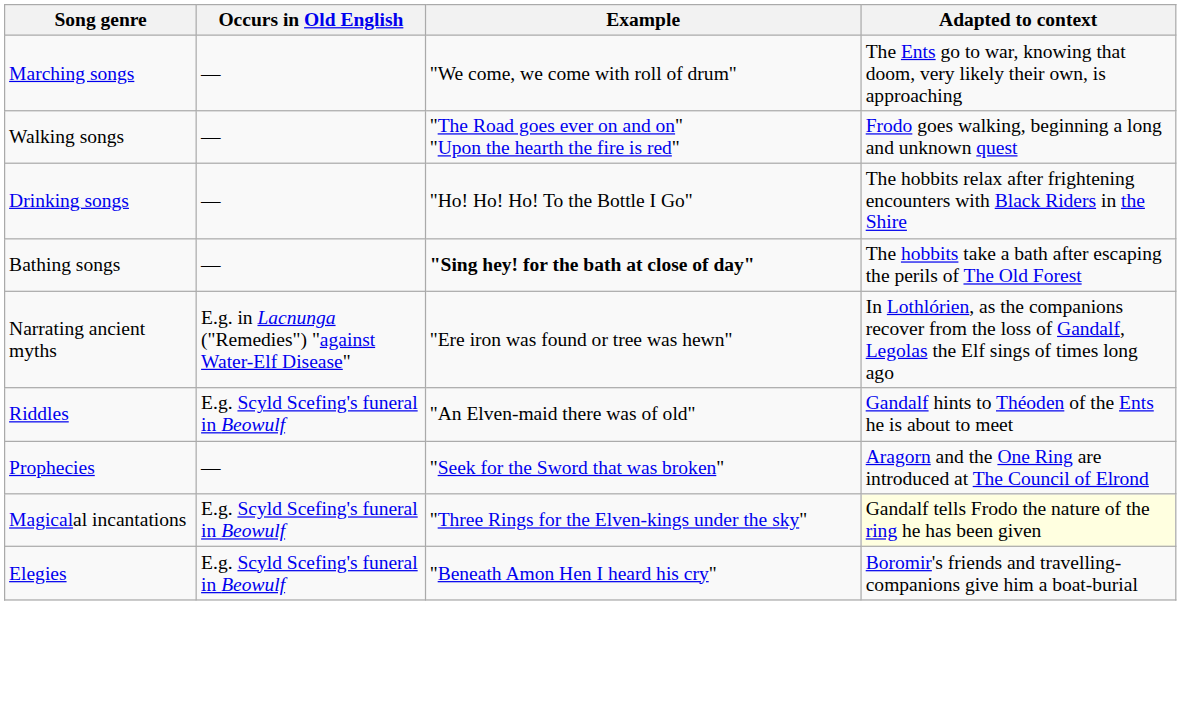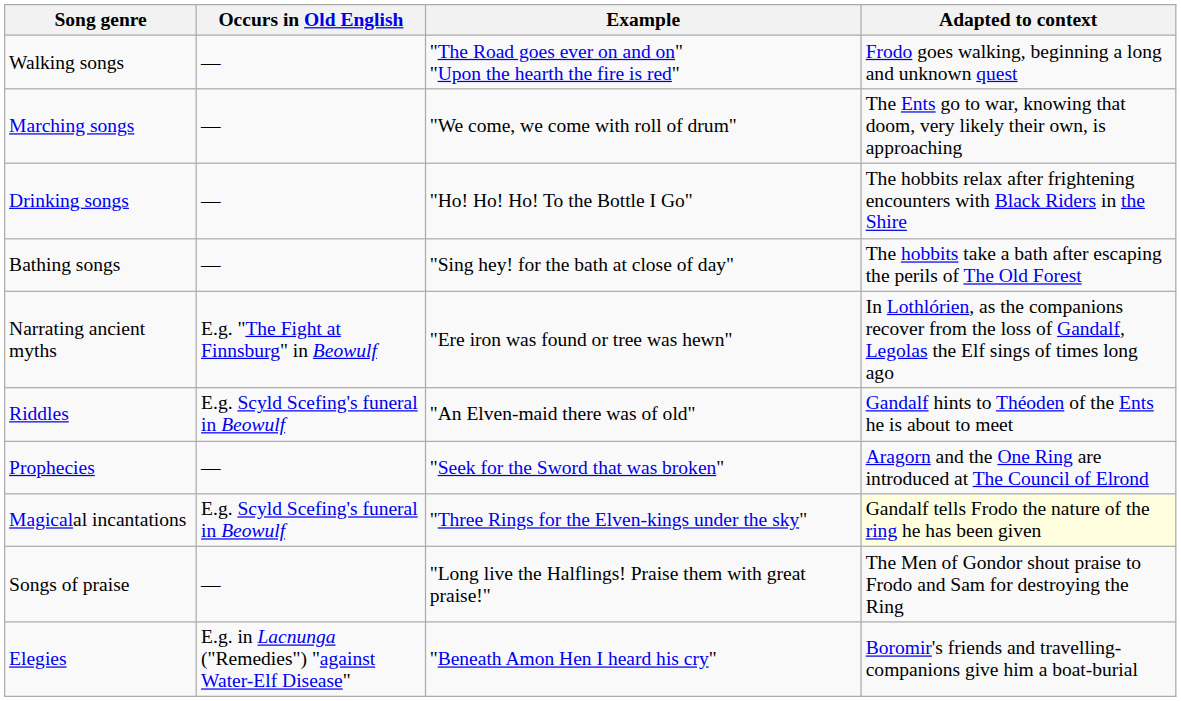rows swapped: Walking songs <-> Marching songs
Bathing songs | Example: bold -> normal
Narrating ancient myths | Occurs in Old English: E.g. in Lacnunga ("Remedies") "against Water-Elf Disease" -> E.g. "The Fight at Finnsburg" in Beowulf
+ row: Songs of praise | — | "Long live the Halflings! Praise them with great praise!" | The Men of Gondor shout praise to Frodo and Sam for destroying the Ring
Elegies | Occurs in Old English: E.g. Scyld Scefing's funeral in Beowulf -> E.g. in Lacnunga ("Remedies") "against Water-Elf Disease"
